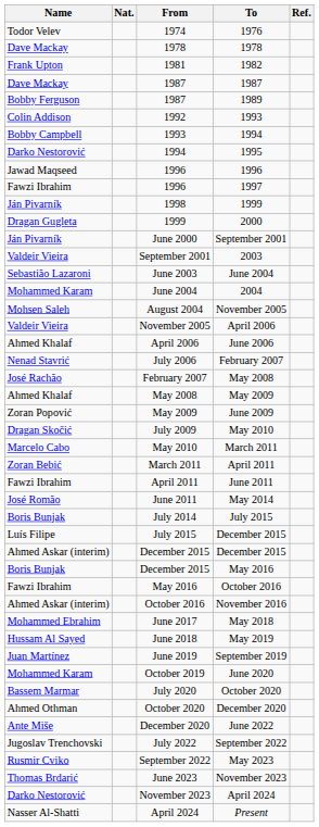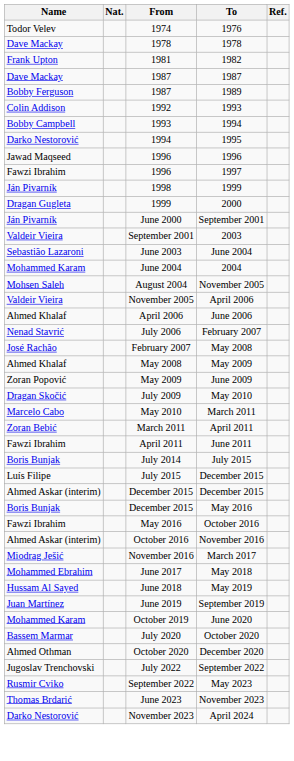- row: José Romão | June 2011 | May 2014
+ row: Miodrag Ješić | November 2016 | March 2017
- row: Ante Miše | December 2020 | June 2022
- row: Nasser Al-Shatti | April 2024 | Present
